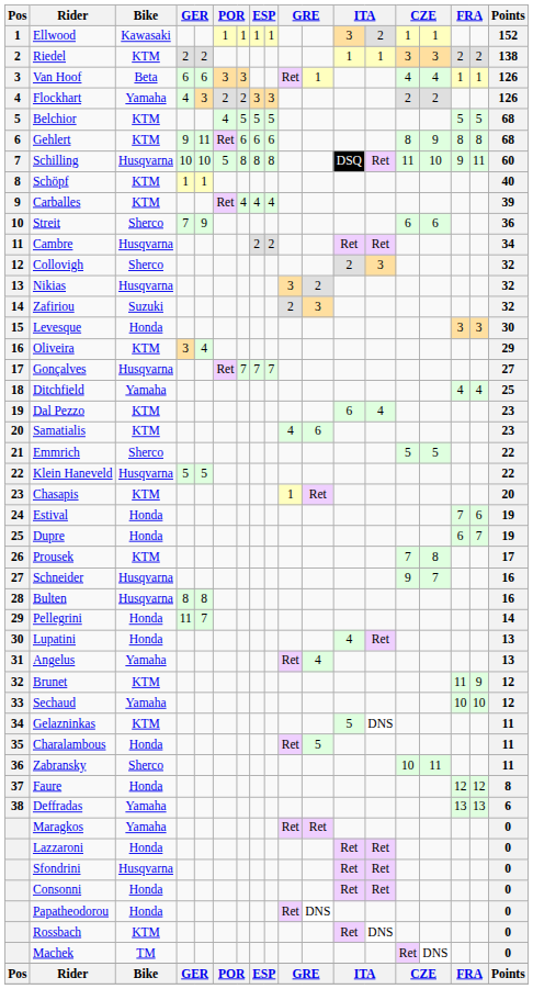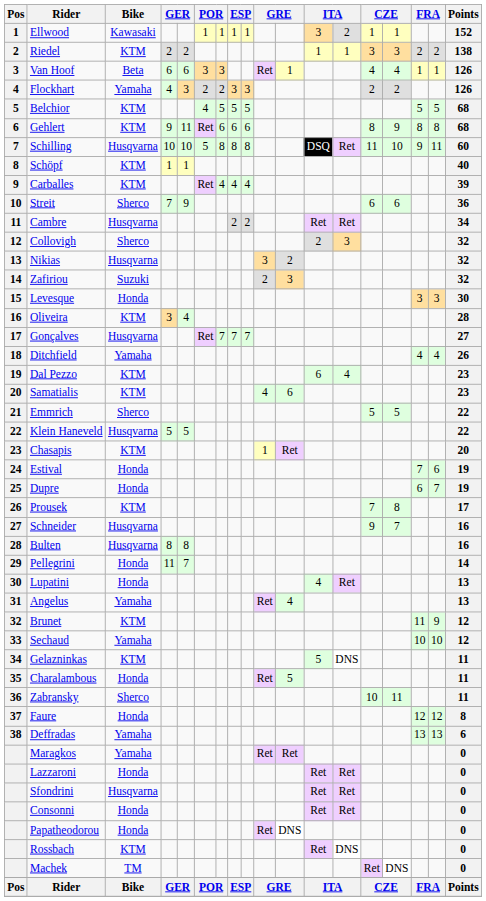Oliveira | Points: 29 -> 28
Ditchfield | Points: 25 -> 26
